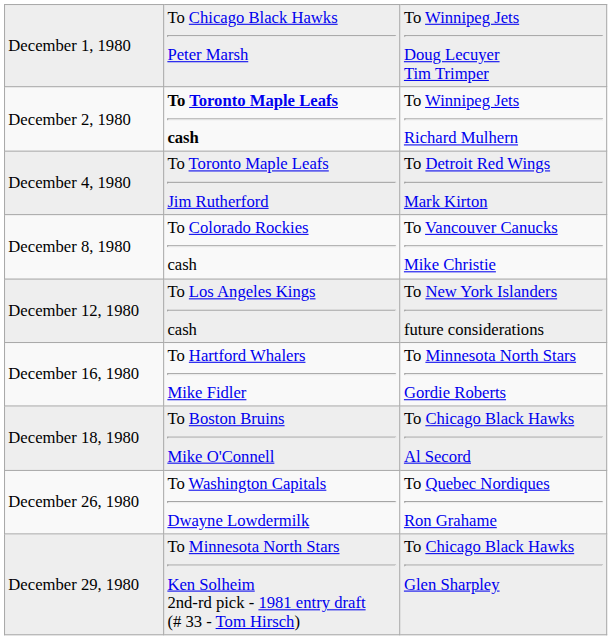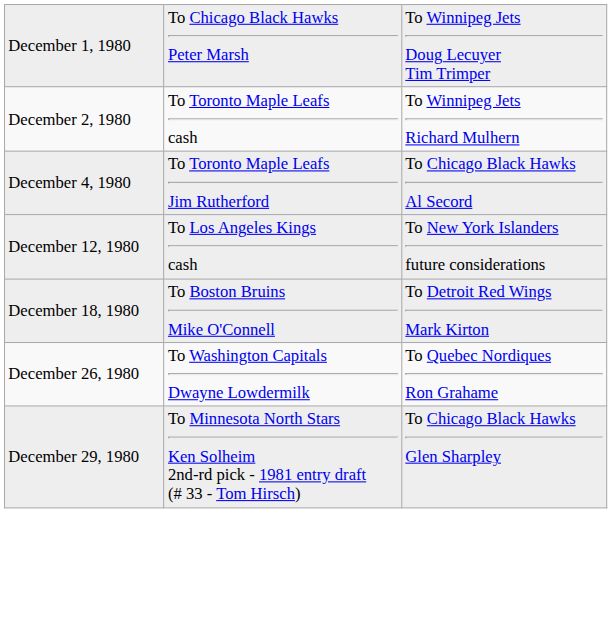December 2, 1980 | column 2: bold -> normal
December 4, 1980 | column 3: To Detroit Red Wings Mark Kirton -> To Chicago Black Hawks Al Secord
- row: December 8, 1980 | To Colorado Rockies cash | To Vancouver Canucks Mike Christie
- row: December 16, 1980 | To Hartford Whalers Mike Fidler | To Minnesota North Stars Gordie Roberts
December 18, 1980 | column 3: To Chicago Black Hawks Al Secord -> To Detroit Red Wings Mark Kirton
